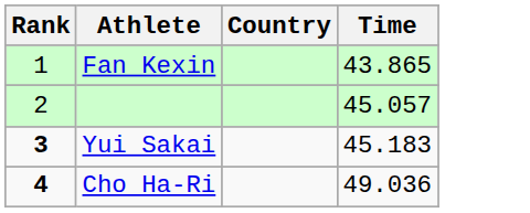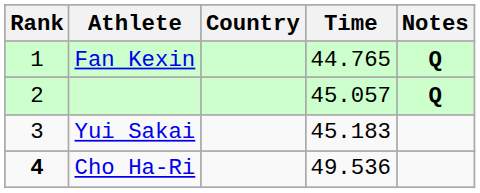+ column: Notes | Q | Q
Fan Kexin | Time: 43.865 -> 44.765
Yui Sakai | Rank: bold -> normal
Cho Ha-Ri | Time: 49.036 -> 49.536
